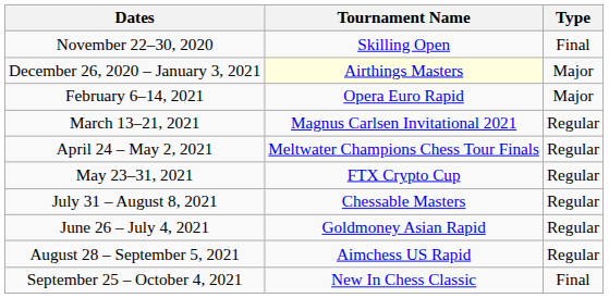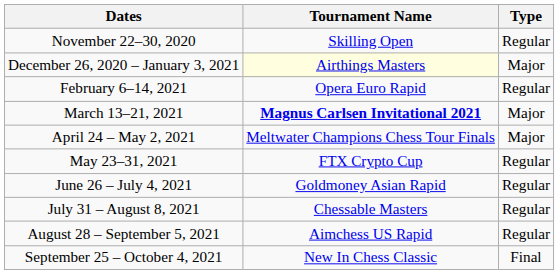November 22–30, 2020 | Type: Final -> Regular
February 6–14, 2021 | Type: Major -> Regular
March 13–21, 2021 | Tournament Name: normal -> bold
March 13–21, 2021 | Type: Regular -> Major
April 24 – May 2, 2021 | Type: Regular -> Major
rows swapped: June 26 – July 4, 2021 <-> July 31 – August 8, 2021
